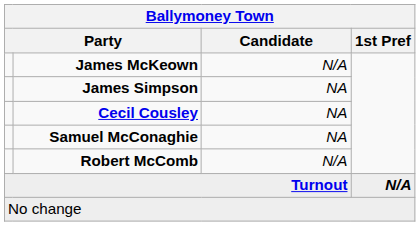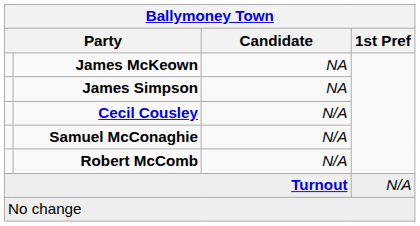James McKeown | Candidate: N/A -> NA
Cecil Cousley | Candidate: NA -> N/A
Samuel McConaghie | Candidate: NA -> N/A
Turnout | 1st Pref: bold -> normal
